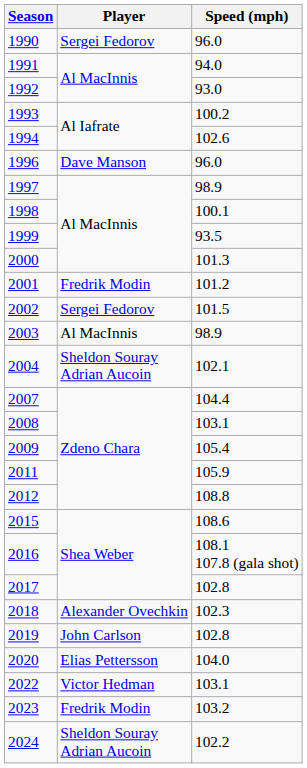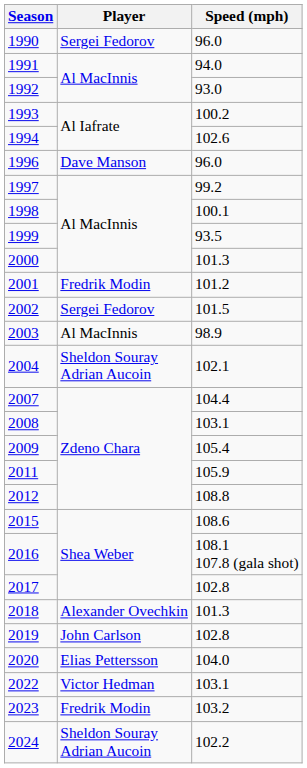1997 | Speed (mph): 98.9 -> 99.2
2018 | Speed (mph): 102.3 -> 101.3
